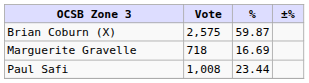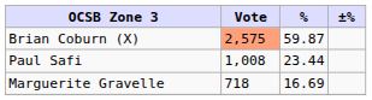Brian Coburn (X) | Vote: no background -> lightsalmon background
rows swapped: Paul Safi <-> Marguerite Gravelle
